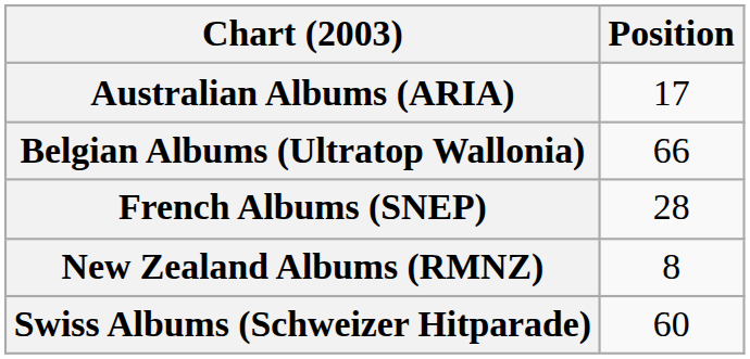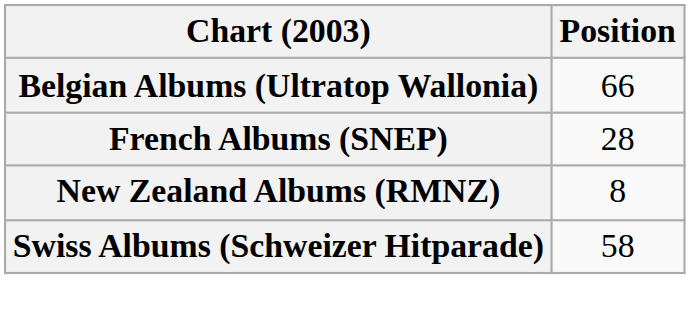- row: Australian Albums (ARIA) | 17
Swiss Albums (Schweizer Hitparade) | Position: 60 -> 58
